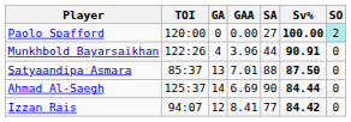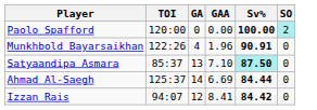- column: SA | 27 | 44 | 88 | 90 | 77
Munkhbold Bayarsaikhan | GAA: 3.96 -> 1.96
Satyaandipa Asmara | GAA: 7.01 -> 7.10
Satyaandipa Asmara | Sv%: no background -> paleturquoise background
